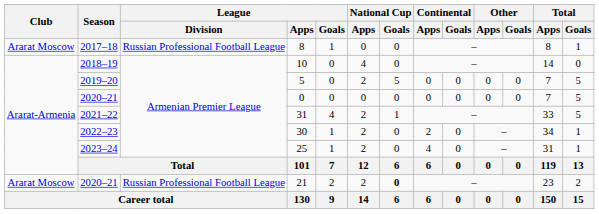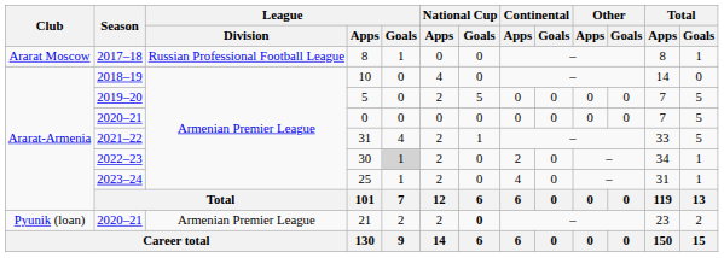30 | League / Goals: no background -> lightgrey background
21 | Club: Ararat Moscow -> Pyunik (loan)
21 | League / Division: Russian Professional Football League -> Armenian Premier League
